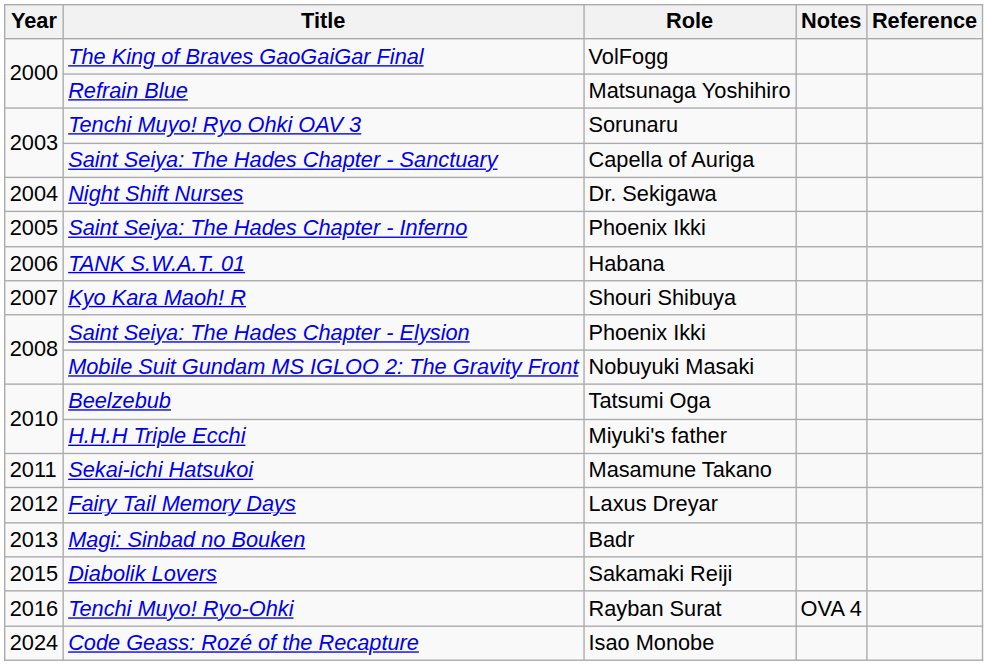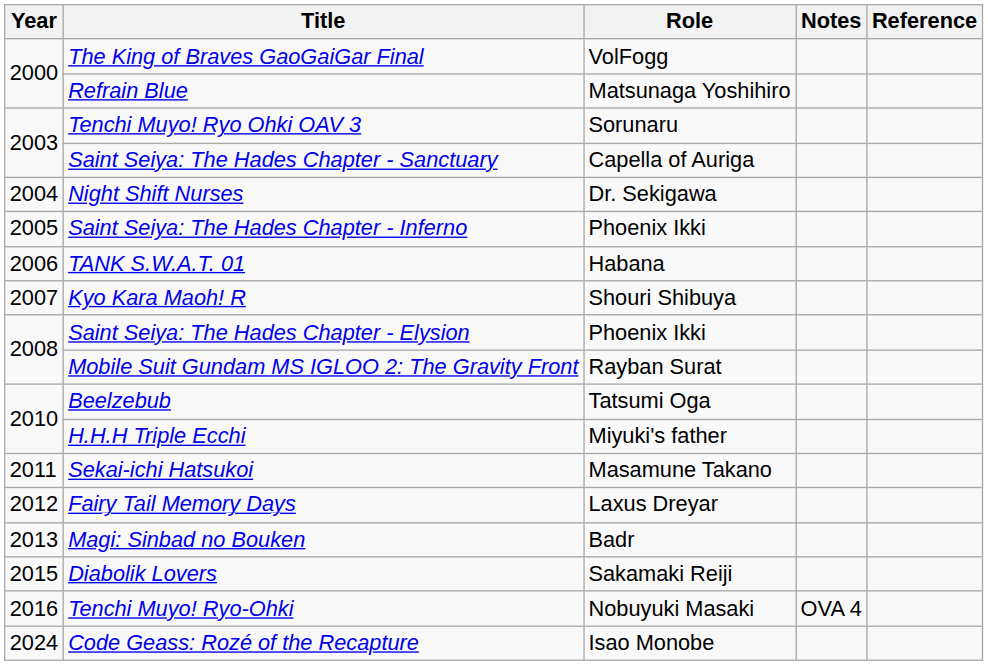Mobile Suit Gundam MS IGLOO 2: The Gravity Front | Role: Nobuyuki Masaki -> Rayban Surat
Tenchi Muyo! Ryo-Ohki | Role: Rayban Surat -> Nobuyuki Masaki
